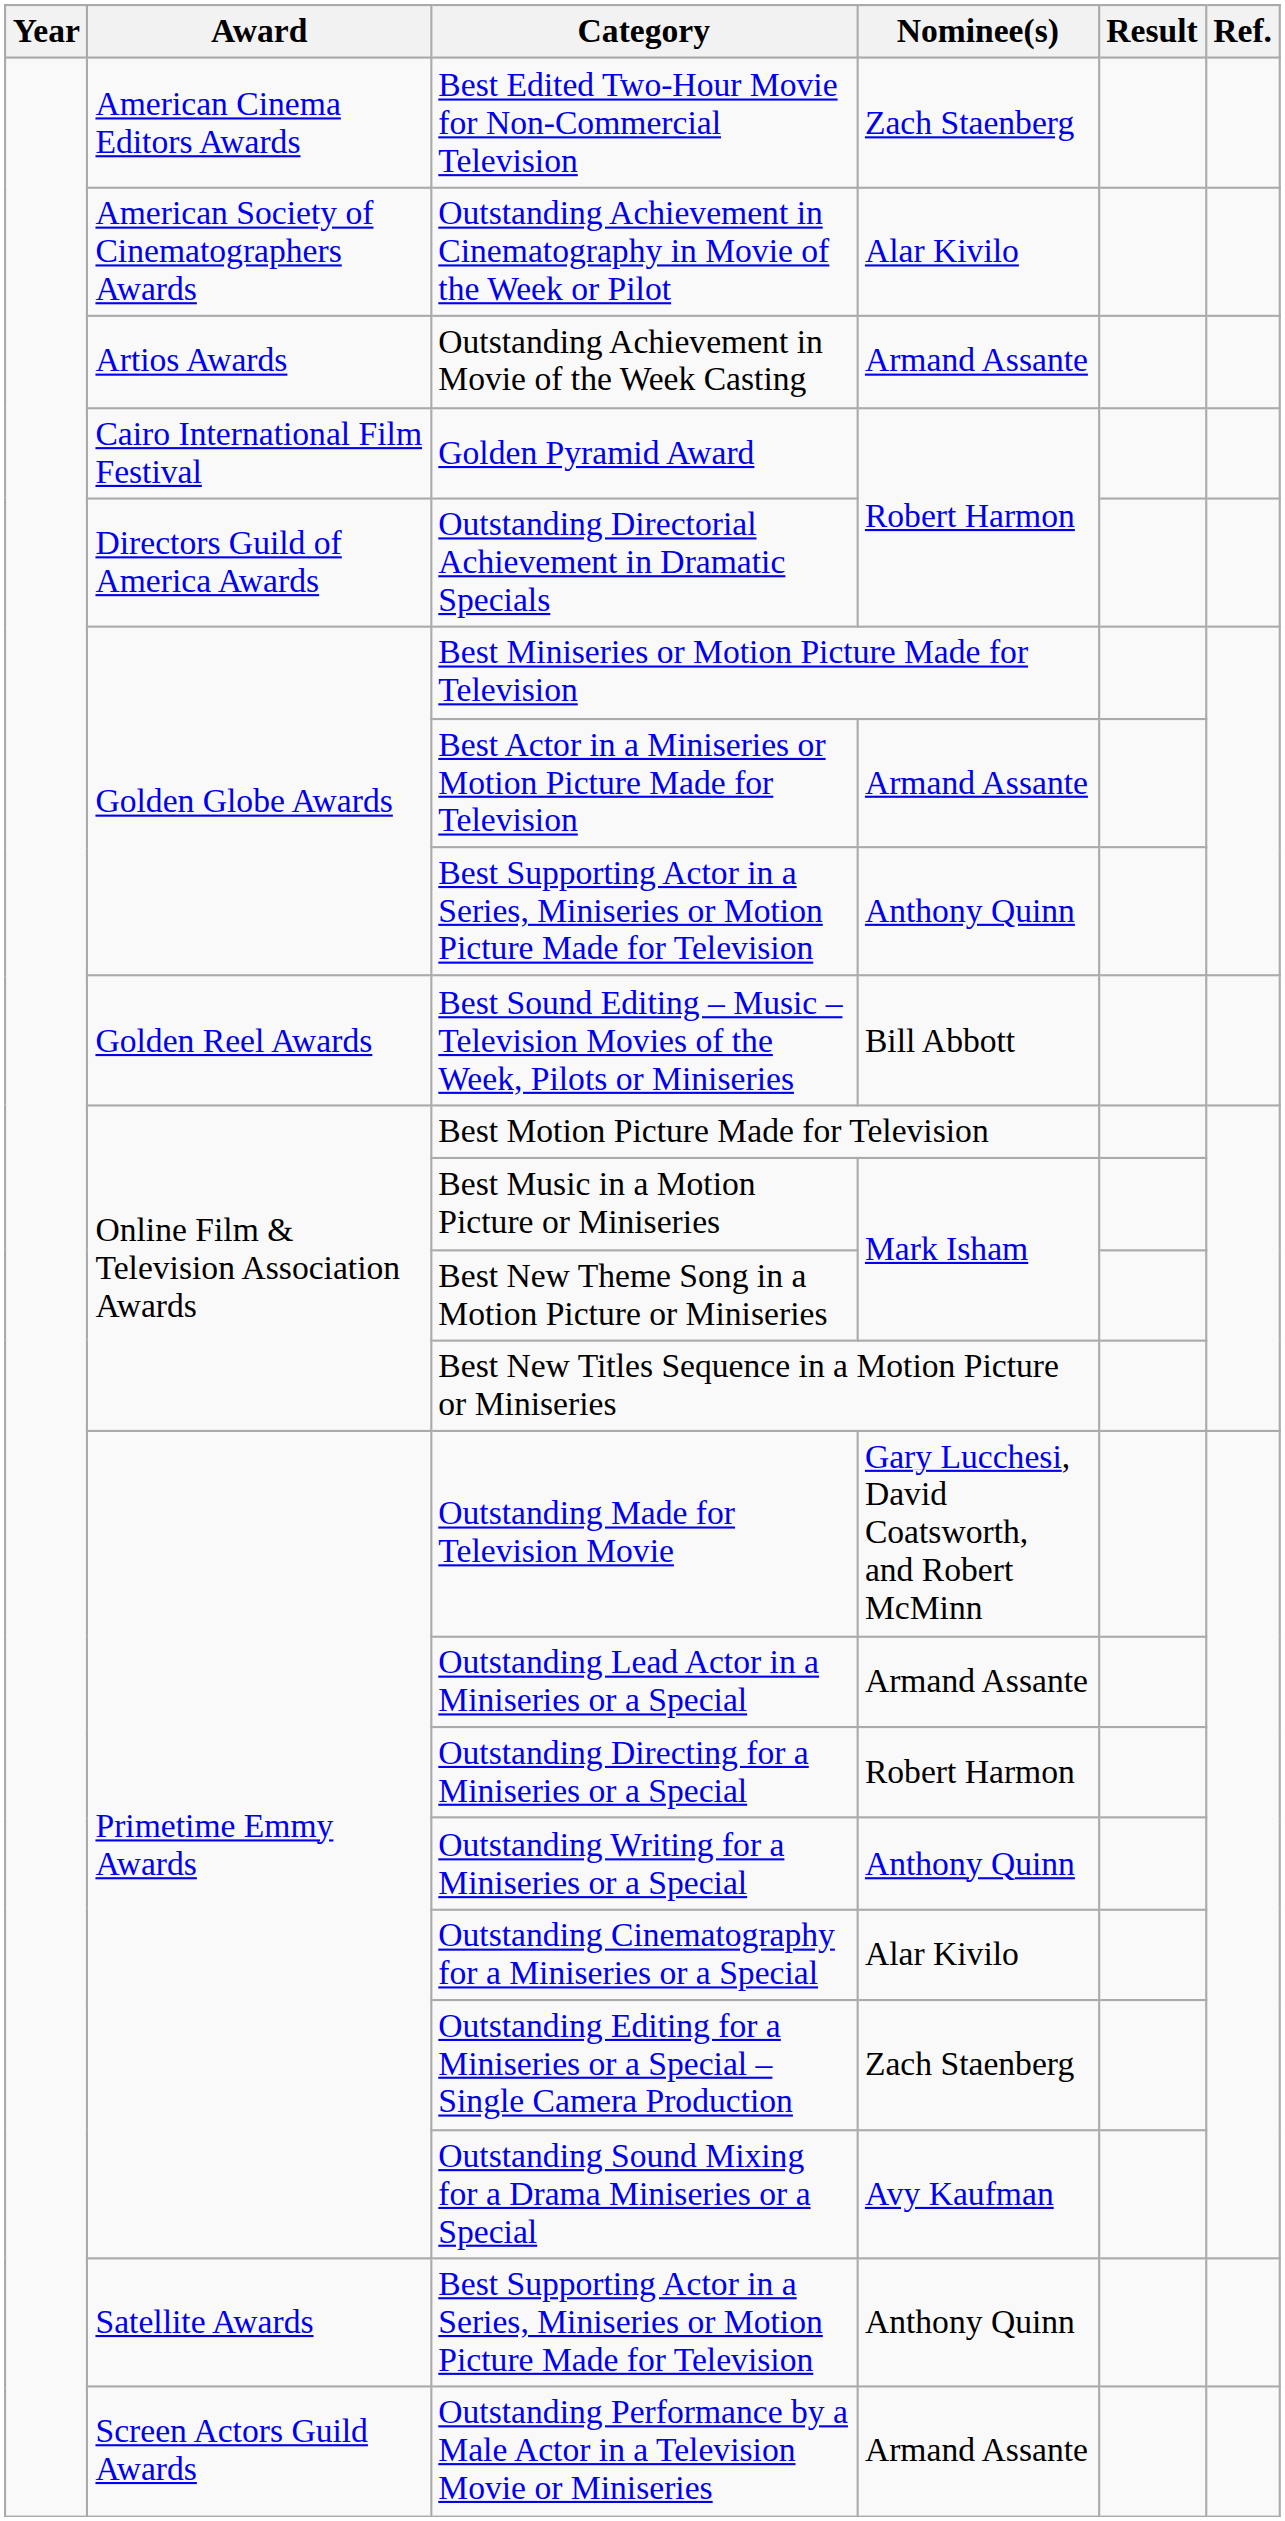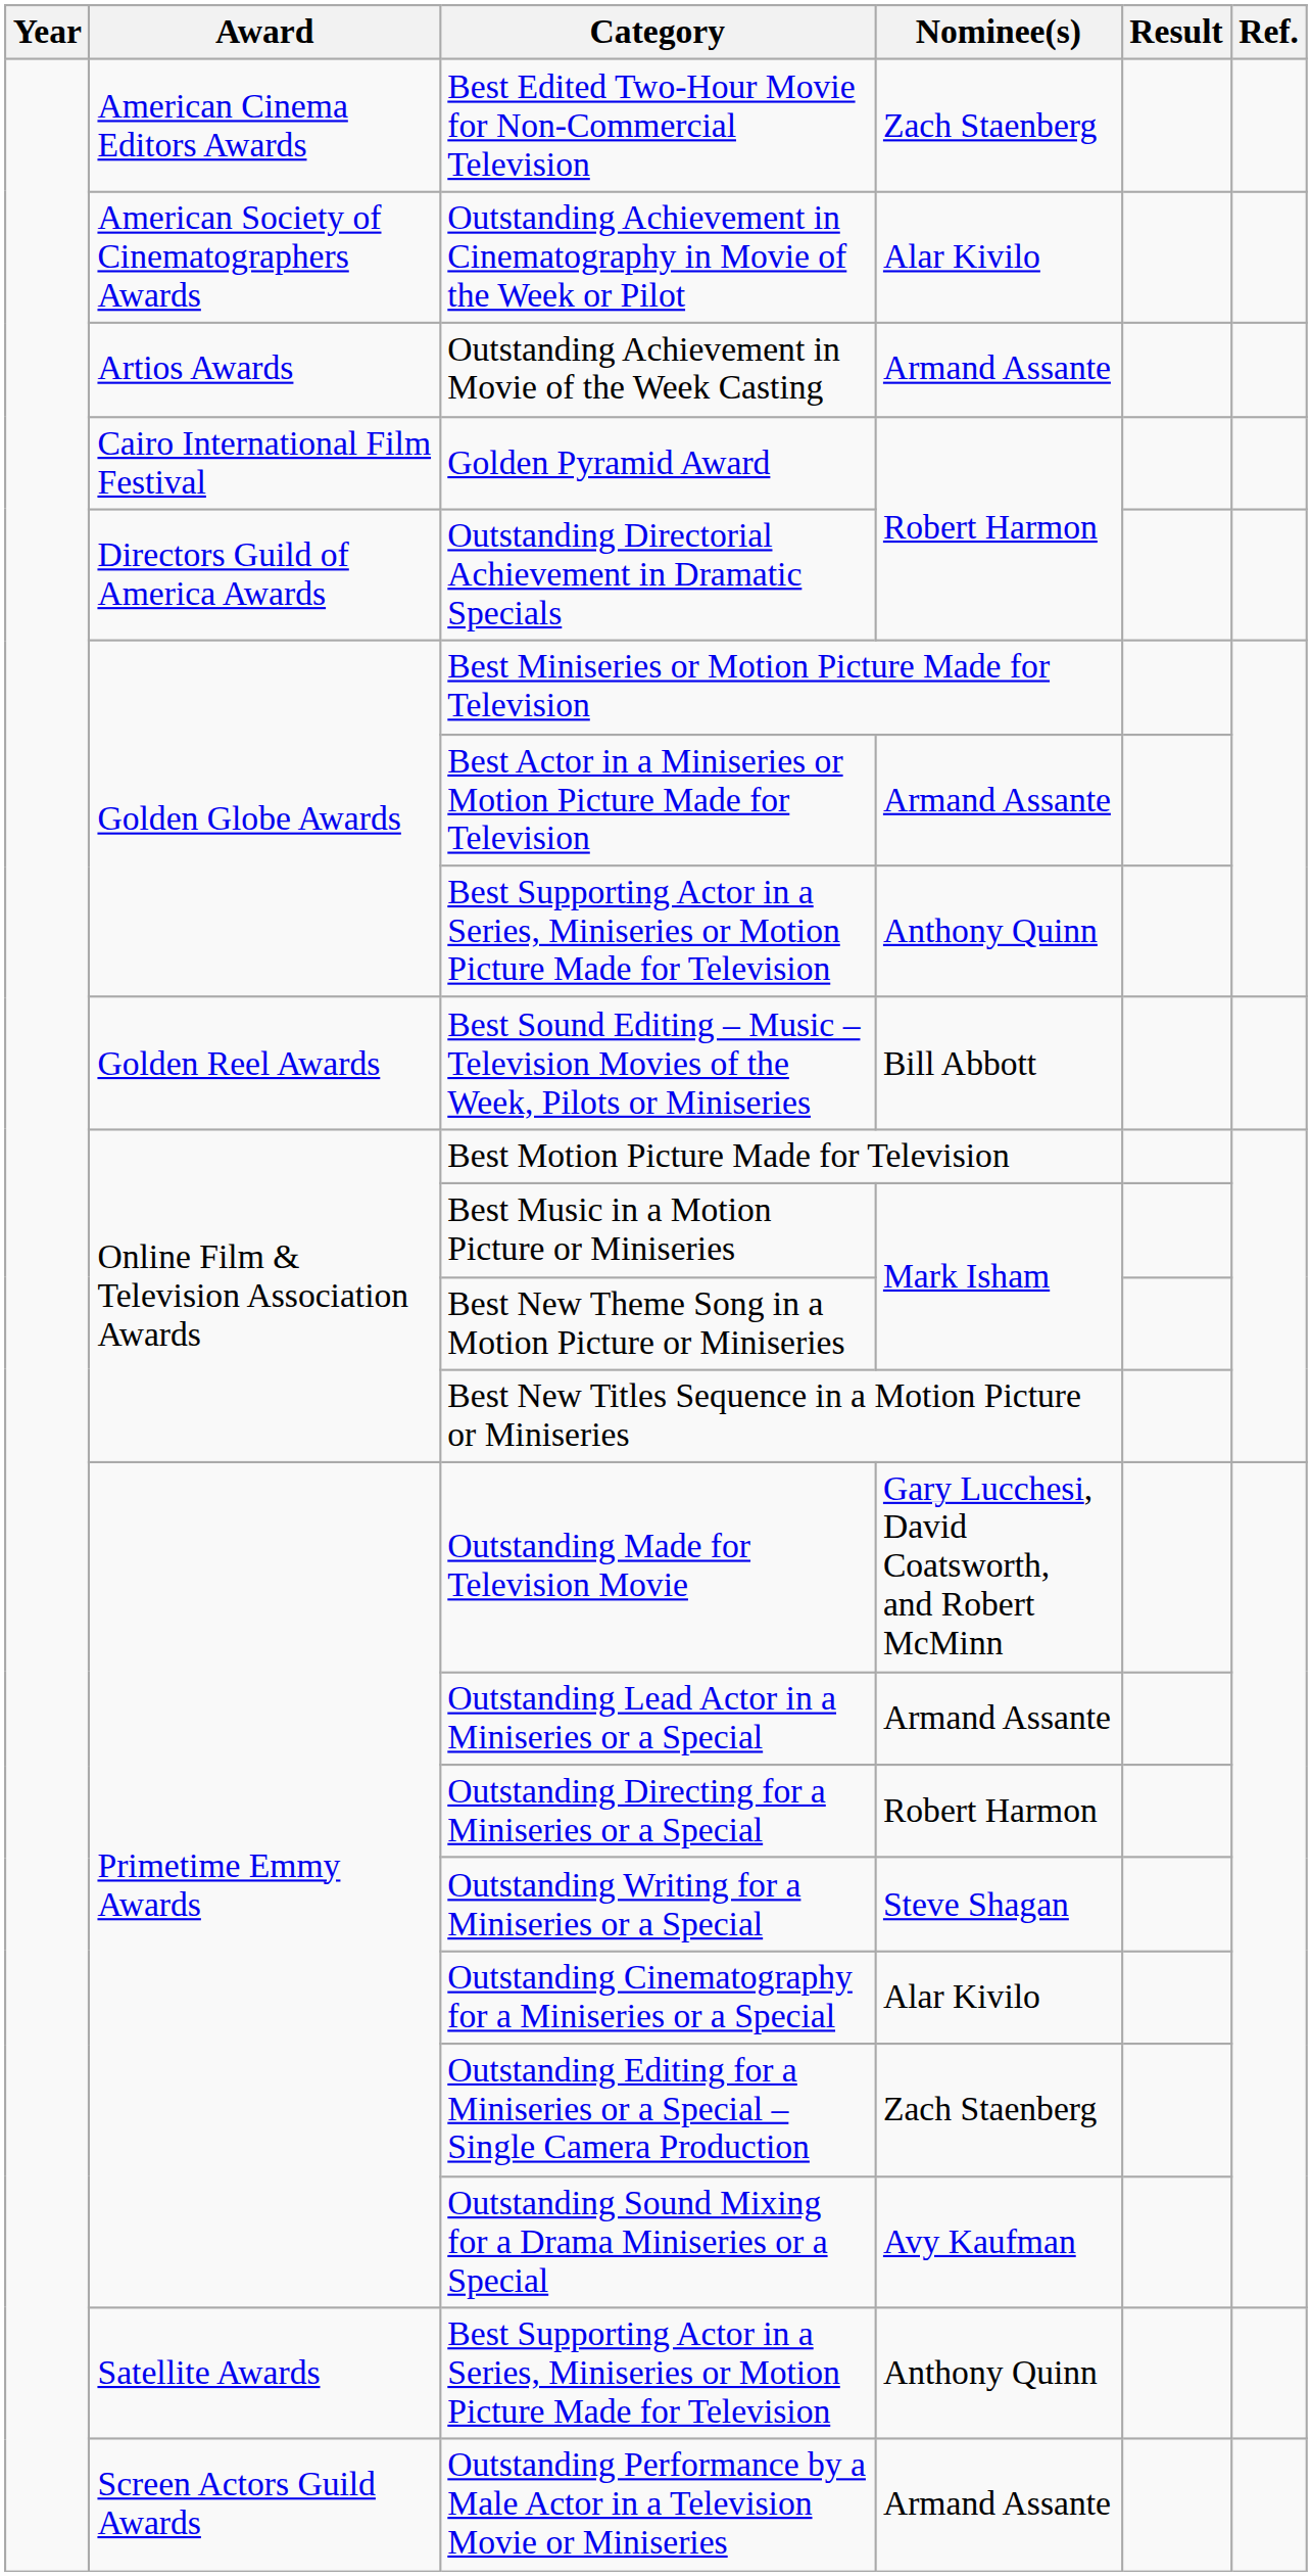Outstanding Writing for a Miniseries or a Special | Nominee(s): Anthony Quinn -> Steve Shagan
